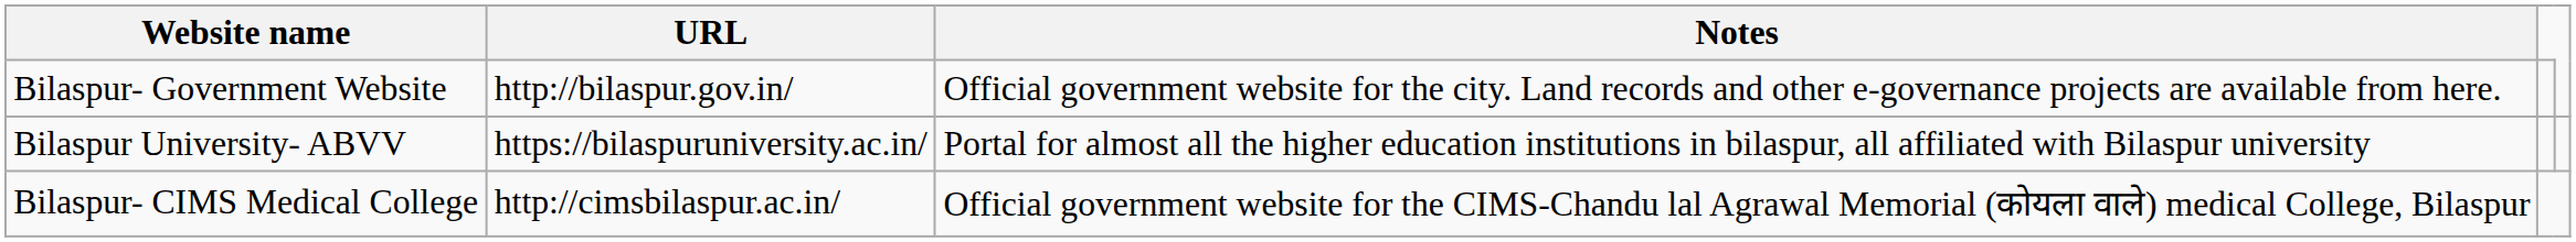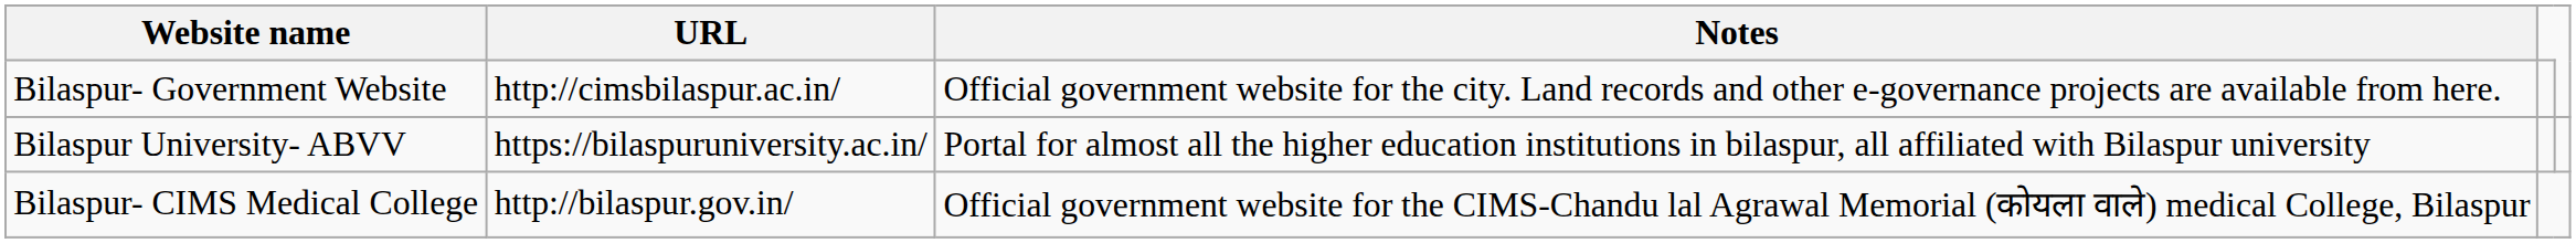Bilaspur- Government Website | URL: http://bilaspur.gov.in/ -> http://cimsbilaspur.ac.in/
Bilaspur- CIMS Medical College | URL: http://cimsbilaspur.ac.in/ -> http://bilaspur.gov.in/
